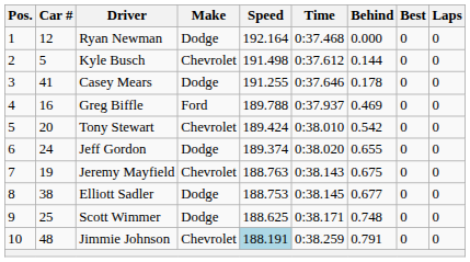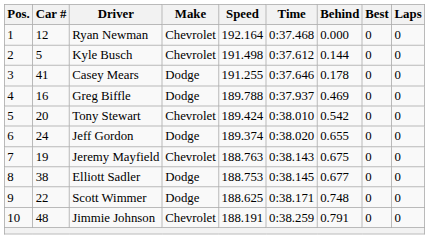Ryan Newman | Make: Dodge -> Chevrolet
Greg Biffle | Make: Ford -> Dodge
Scott Wimmer | Car #: 25 -> 22
Jimmie Johnson | Speed: lightblue background -> no background
